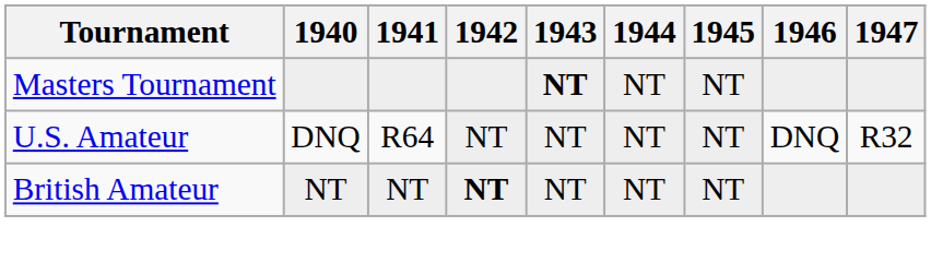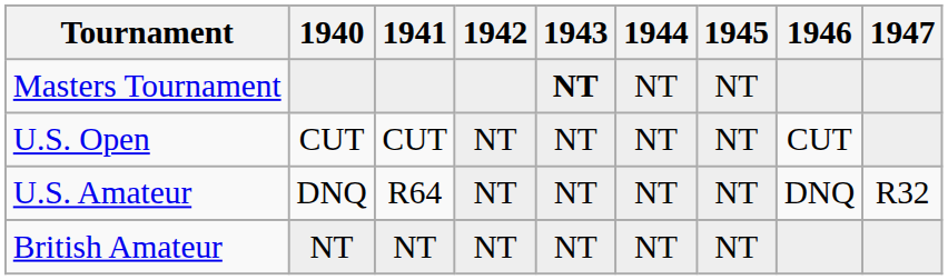+ row: U.S. Open | CUT | CUT | NT | NT | NT | NT | CUT
British Amateur | 1942: bold -> normal
